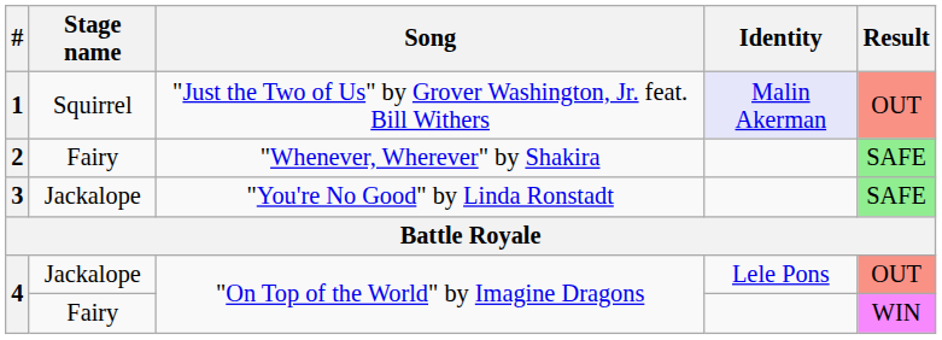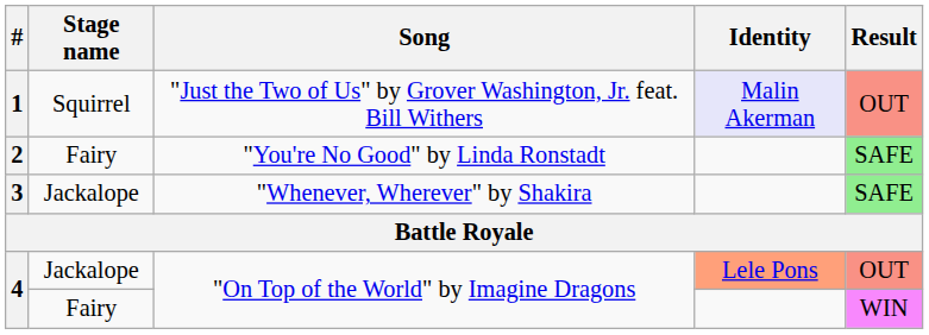2 | Song: "Whenever, Wherever" by Shakira -> "You're No Good" by Linda Ronstadt
3 | Song: "You're No Good" by Linda Ronstadt -> "Whenever, Wherever" by Shakira
4 / Jackalope | Identity: no background -> lightsalmon background
